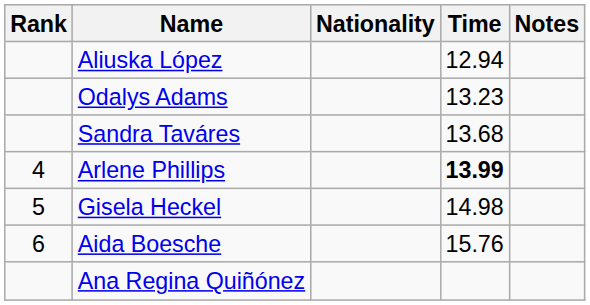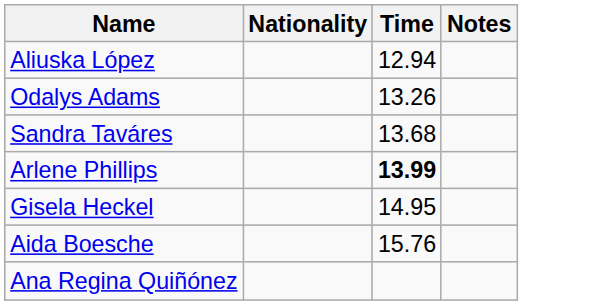- column: Rank | 4 | 5 | 6
Odalys Adams | Time: 13.23 -> 13.26
Gisela Heckel | Time: 14.98 -> 14.95
